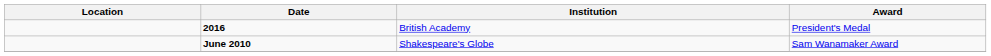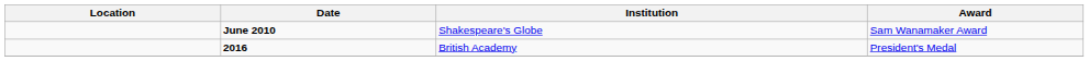rows swapped: June 2010 <-> 2016
